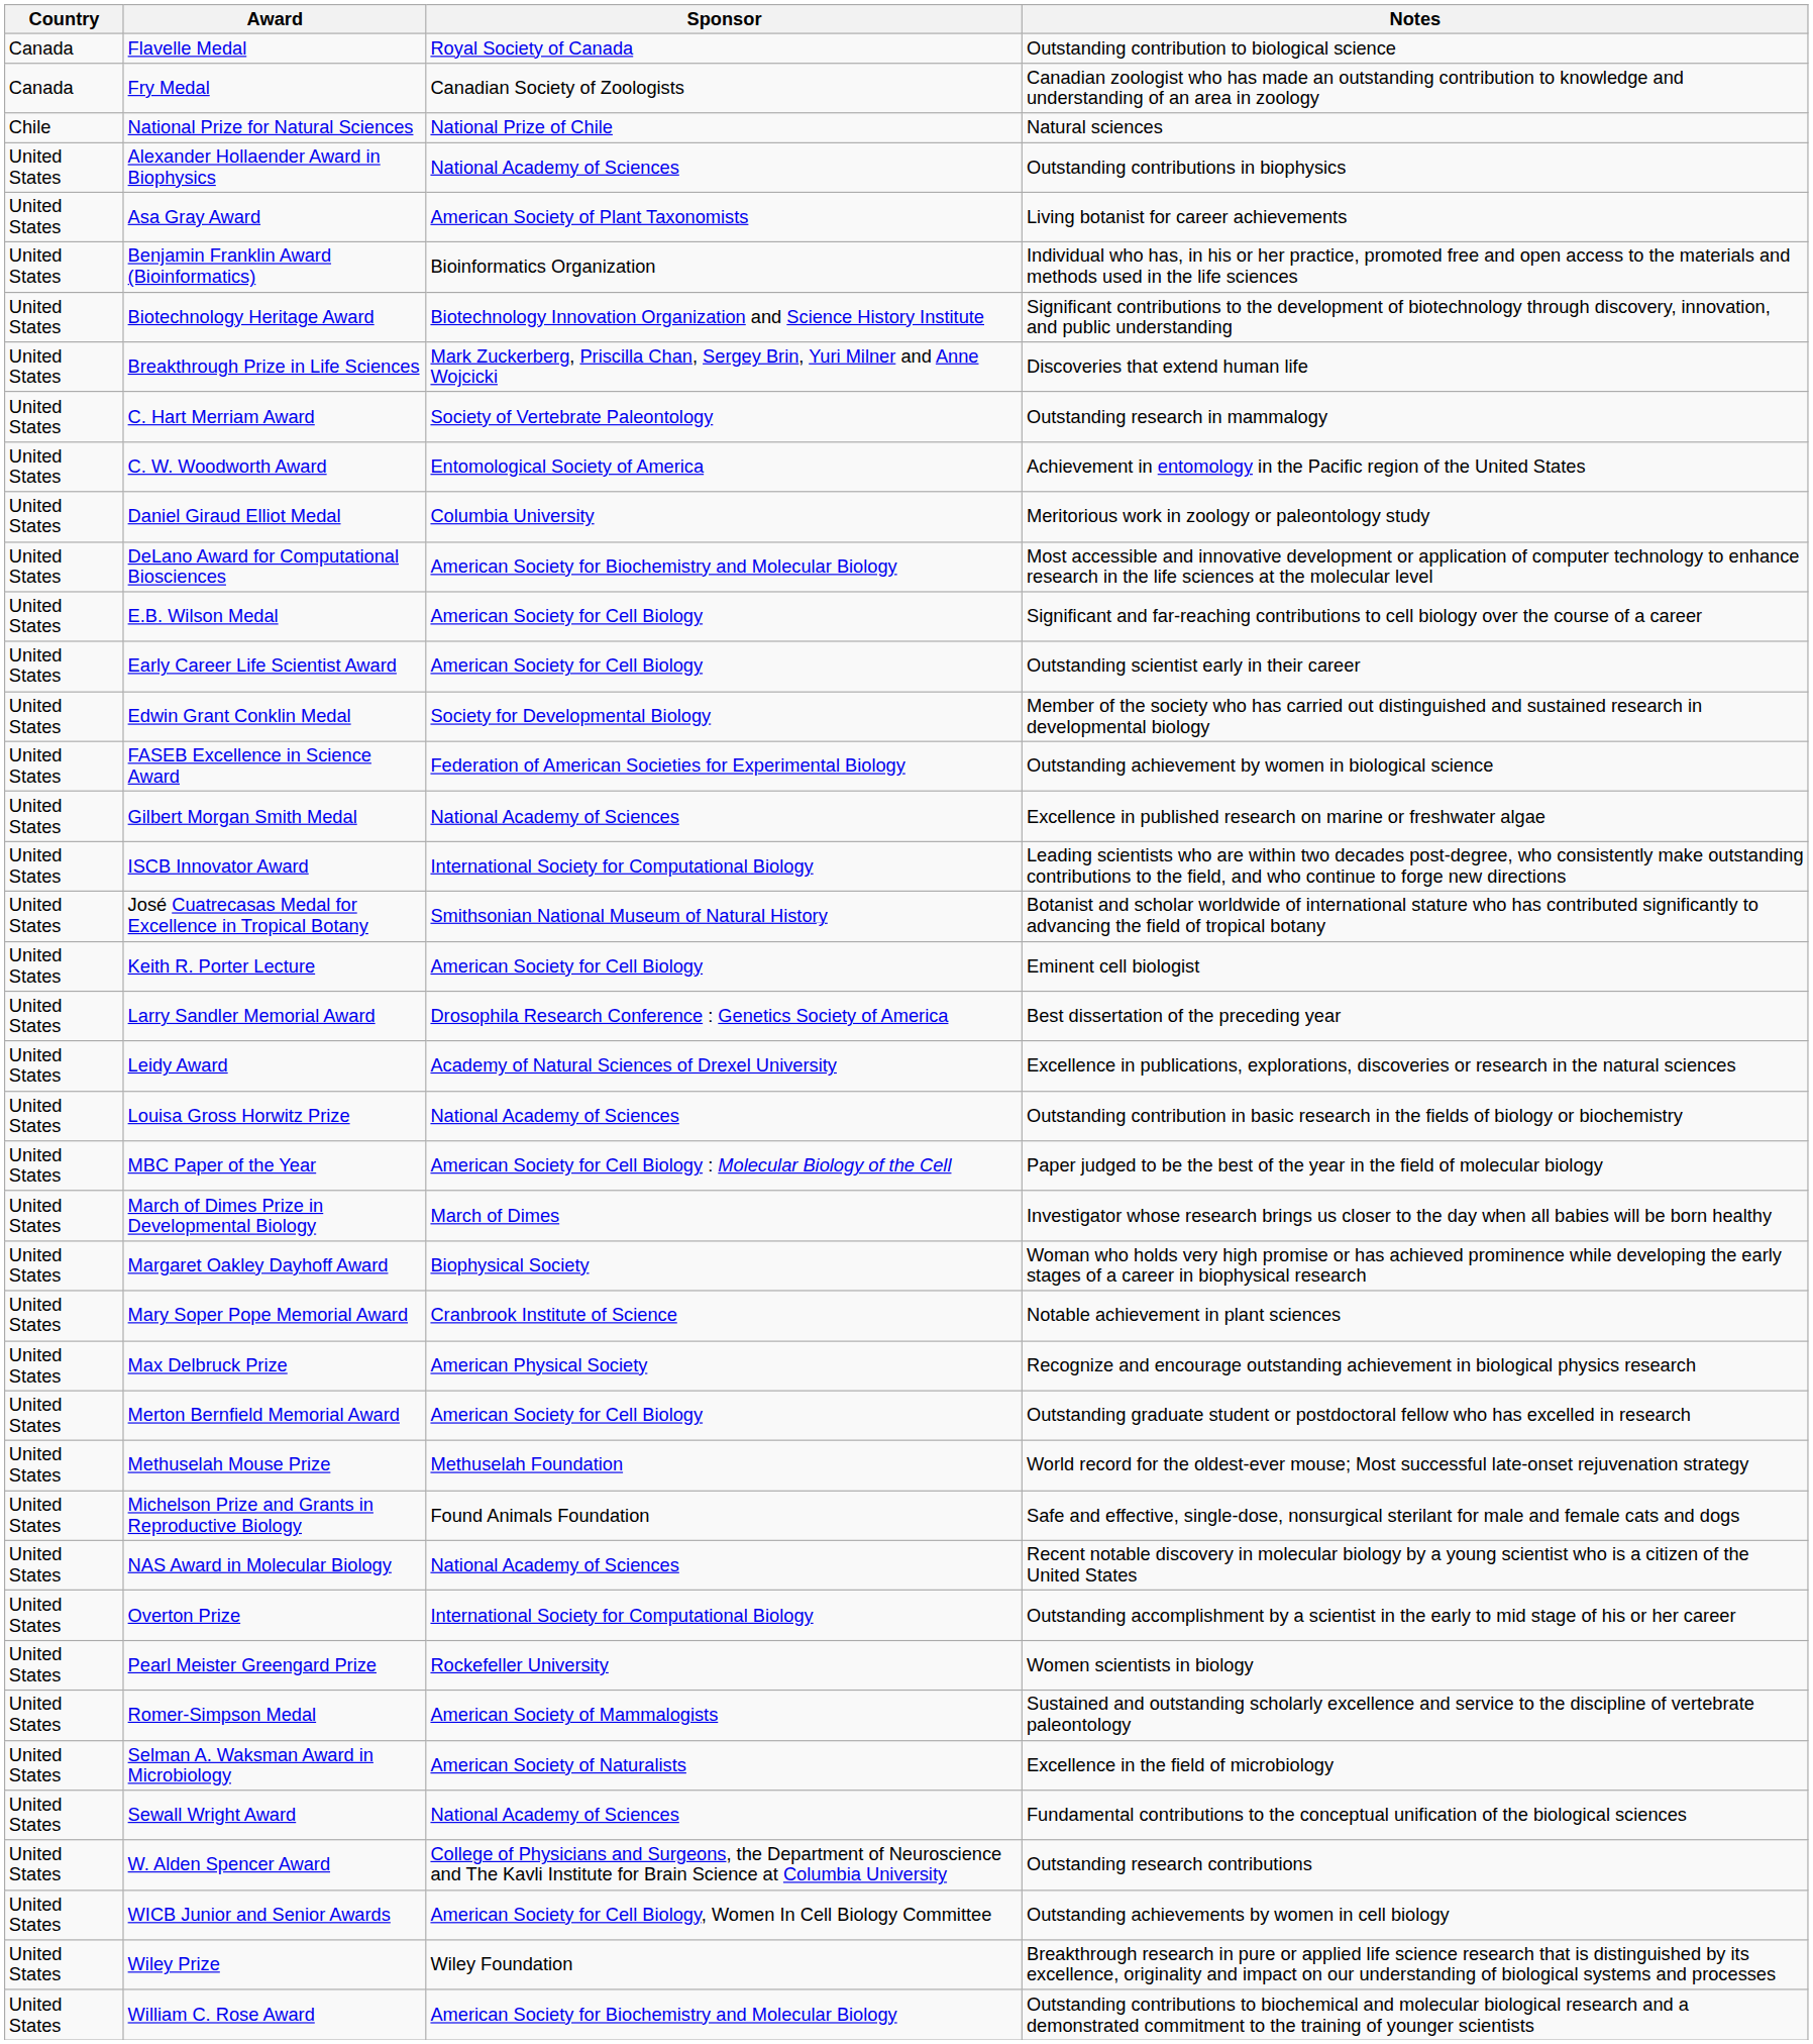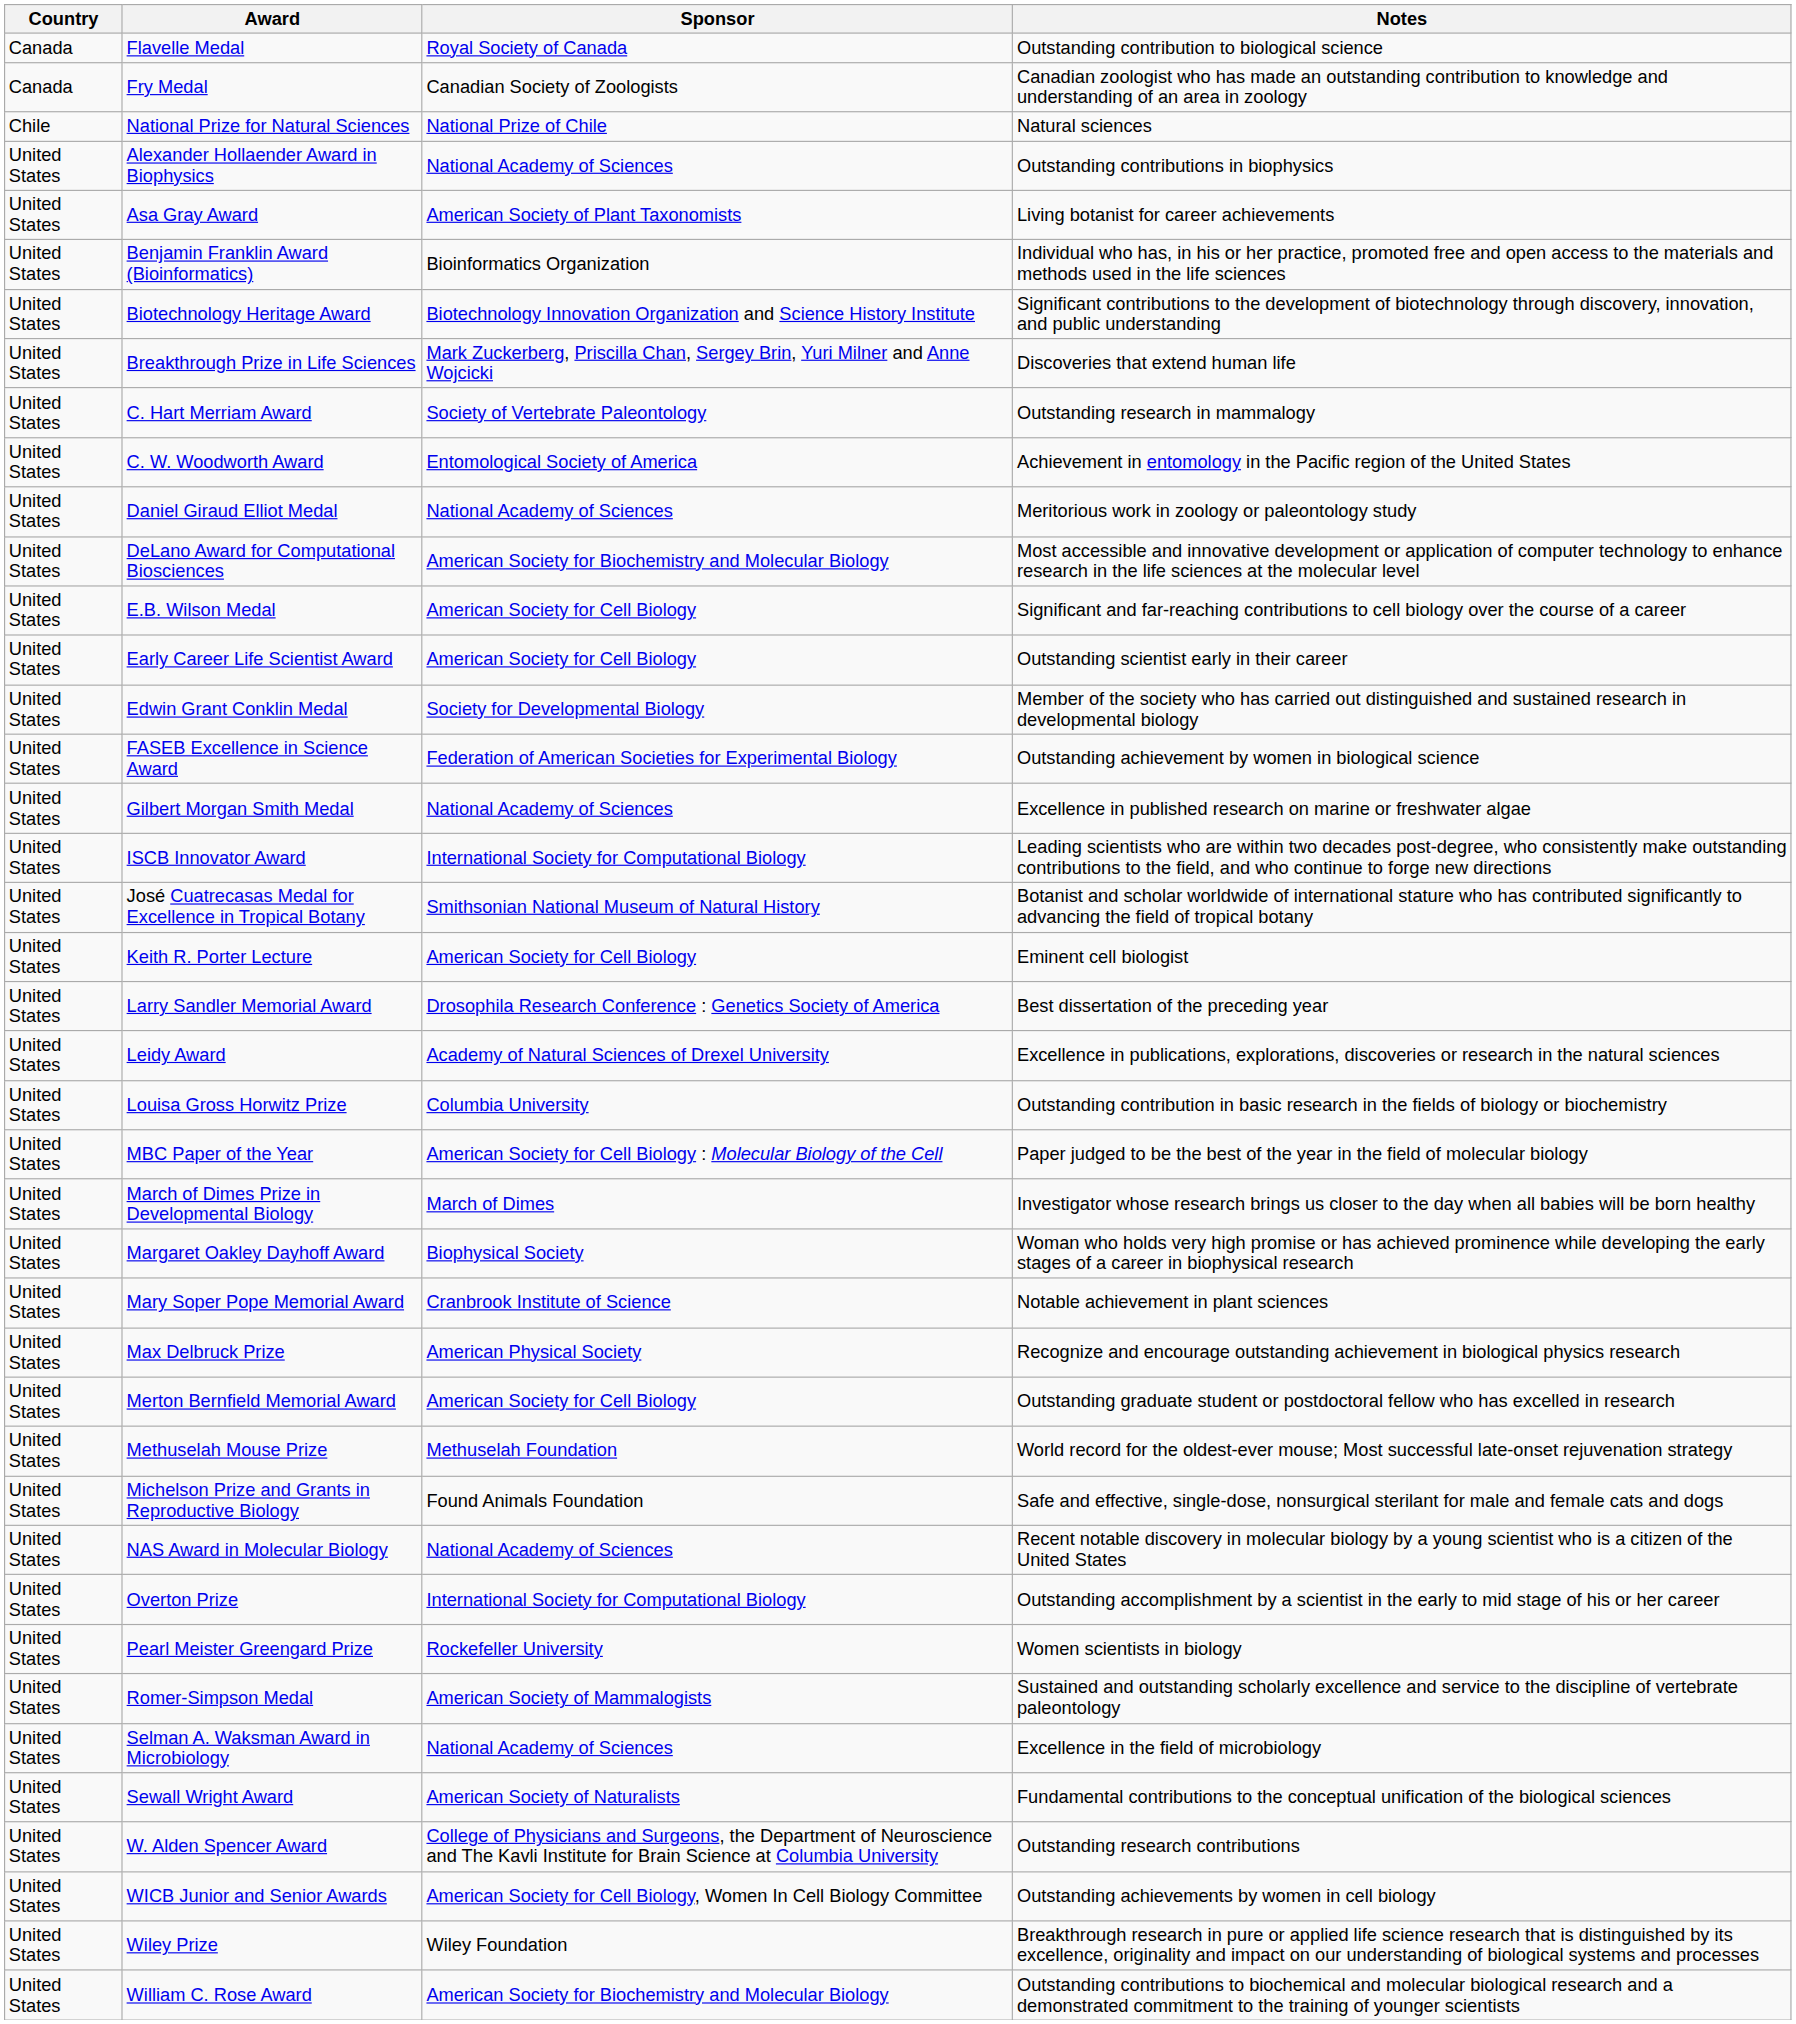Daniel Giraud Elliot Medal | Sponsor: Columbia University -> National Academy of Sciences
Louisa Gross Horwitz Prize | Sponsor: National Academy of Sciences -> Columbia University
Selman A. Waksman Award in Microbiology | Sponsor: American Society of Naturalists -> National Academy of Sciences
Sewall Wright Award | Sponsor: National Academy of Sciences -> American Society of Naturalists
